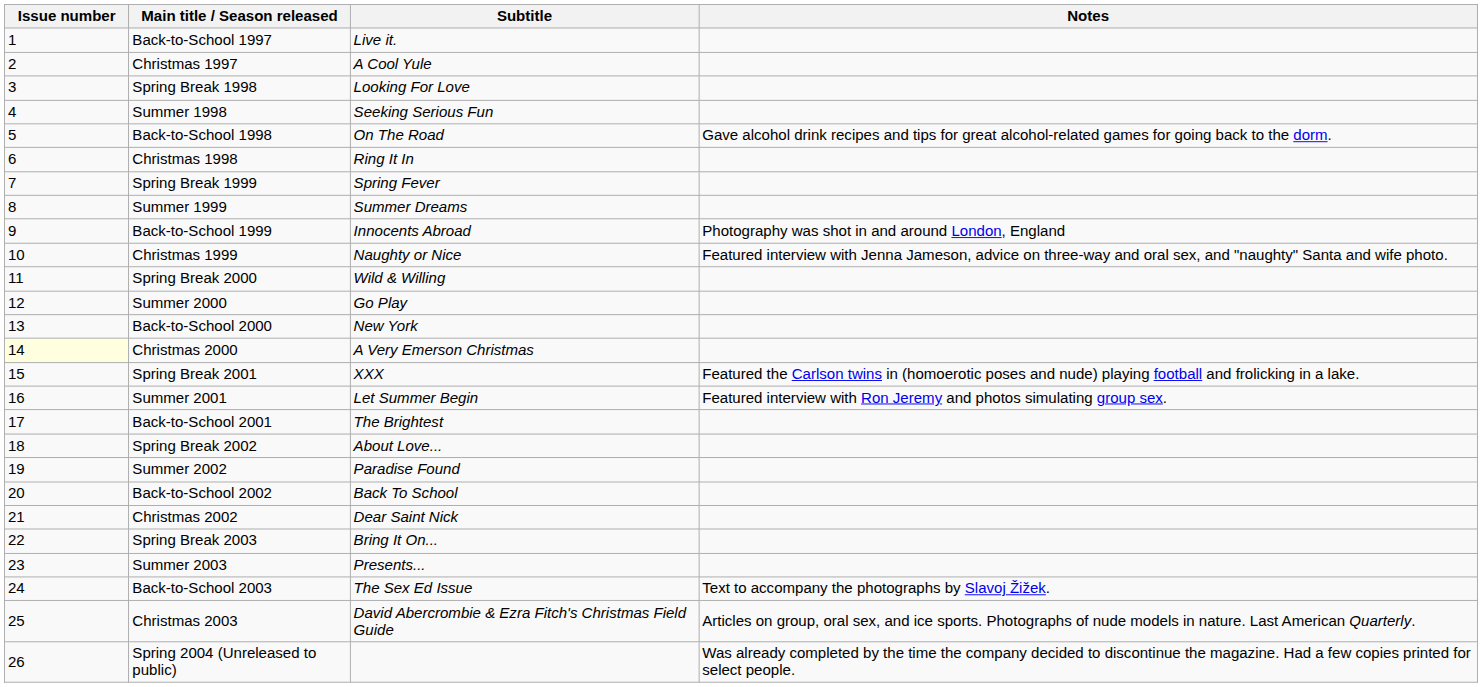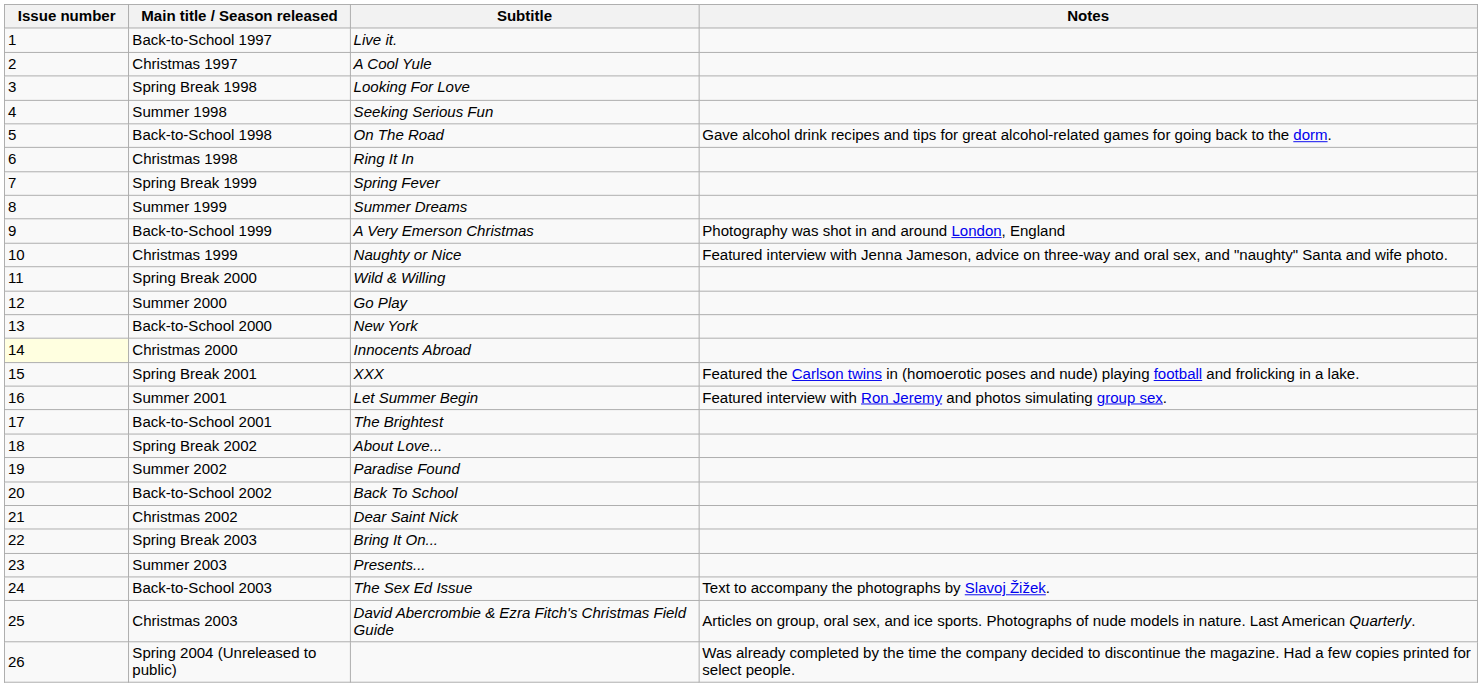Back-to-School 1999 | Subtitle: Innocents Abroad -> A Very Emerson Christmas
Christmas 2000 | Subtitle: A Very Emerson Christmas -> Innocents Abroad
